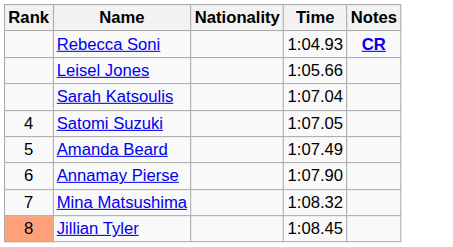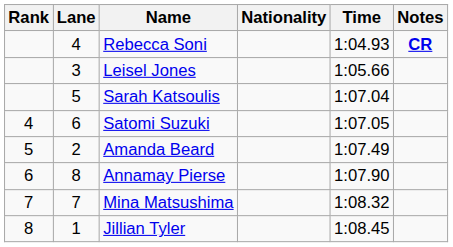+ column: Lane | 4 | 3 | 5 | 6 | 2 | 8 | 7 | 1
Jillian Tyler | Rank: lightsalmon background -> no background
